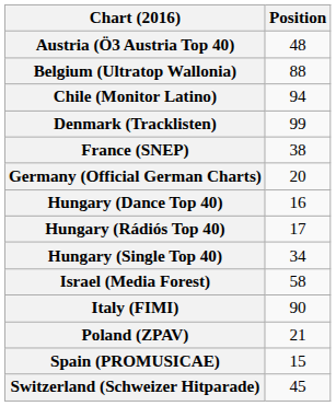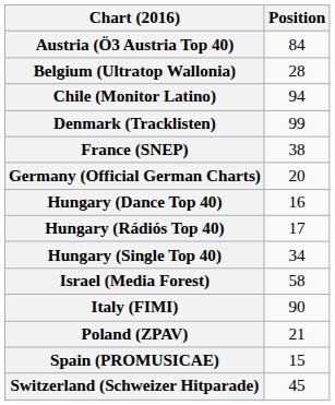Austria (Ö3 Austria Top 40) | Position: 48 -> 84
Belgium (Ultratop Wallonia) | Position: 88 -> 28
